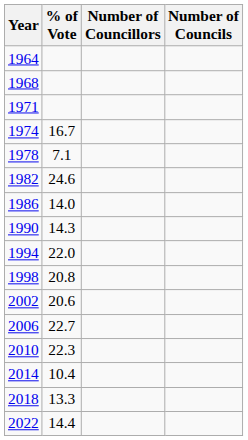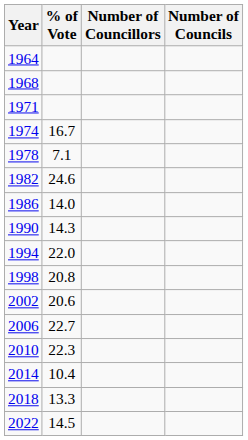2022 | % of Vote: 14.4 -> 14.5
